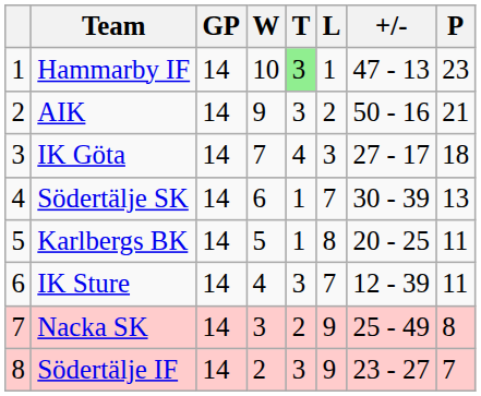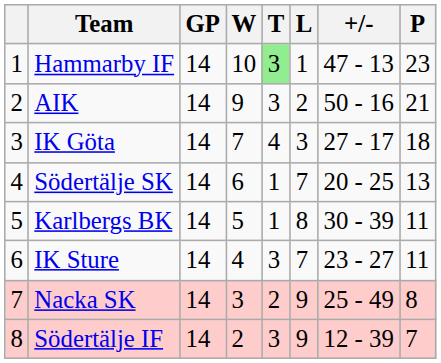Södertälje SK | +/-: 30 - 39 -> 20 - 25
Karlbergs BK | +/-: 20 - 25 -> 30 - 39
IK Sture | +/-: 12 - 39 -> 23 - 27
Södertälje IF | +/-: 23 - 27 -> 12 - 39
